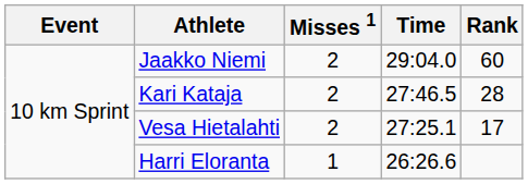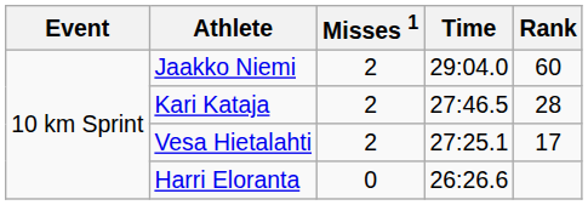Harri Eloranta | Misses 1: 1 -> 0
